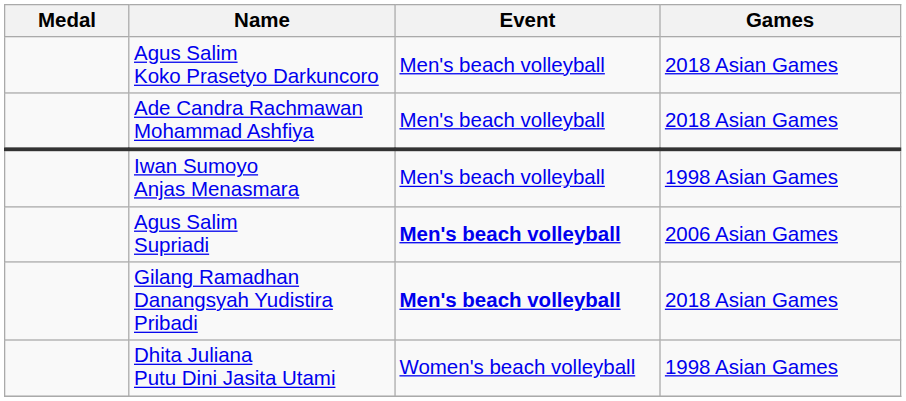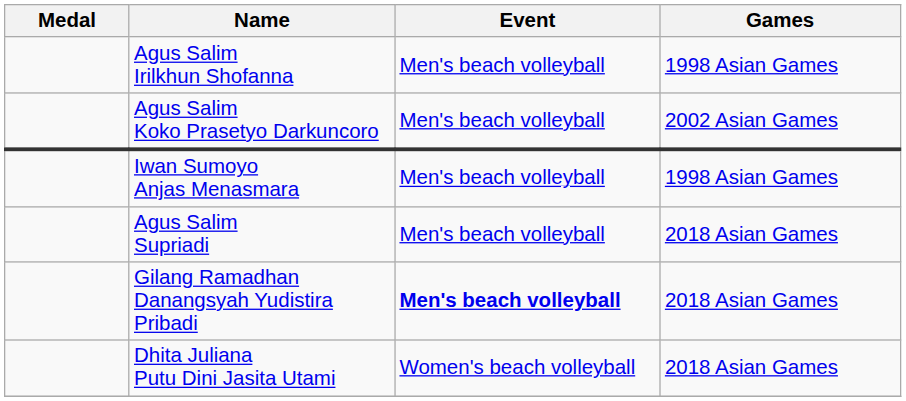+ row: Agus Salim Irilkhun Shofanna | Men's beach volleyball | 1998 Asian Games
Agus Salim Koko Prasetyo Darkuncoro | Games: 2018 Asian Games -> 2002 Asian Games
- row: Ade Candra Rachmawan Mohammad Ashfiya | Men's beach volleyball | 2018 Asian Games
Agus Salim Supriadi | Event: bold -> normal
Agus Salim Supriadi | Games: 2006 Asian Games -> 2018 Asian Games
Dhita Juliana Putu Dini Jasita Utami | Games: 1998 Asian Games -> 2018 Asian Games
